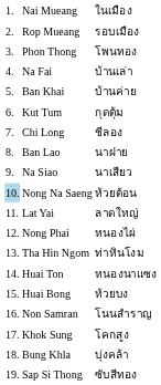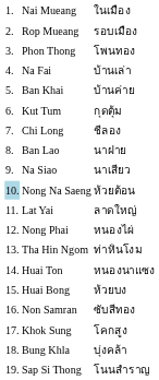Non Samran | column 3: โนนสำราญ -> ซับสีทอง
Sap Si Thong | column 3: ซับสีทอง -> โนนสำราญ
